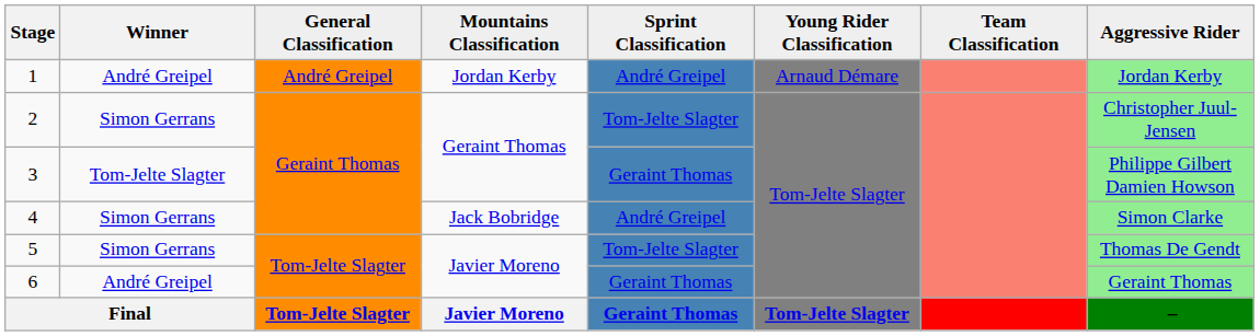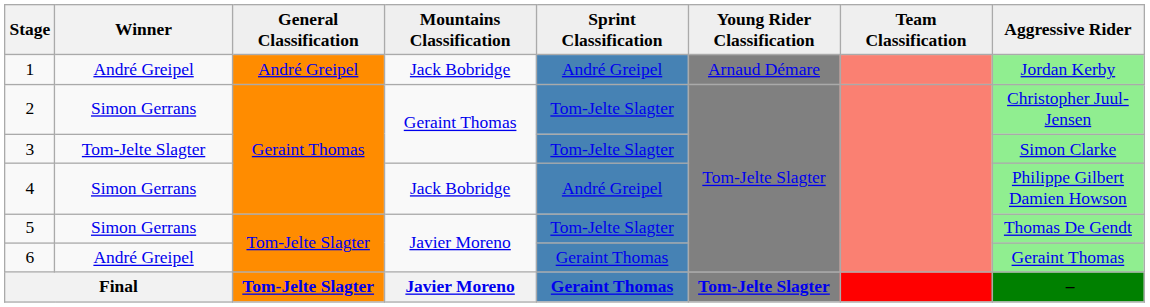1 | Mountains Classification: Jordan Kerby -> Jack Bobridge
3 | Sprint Classification: Geraint Thomas -> Tom-Jelte Slagter
3 | Aggressive Rider: Philippe Gilbert Damien Howson -> Simon Clarke
4 | Aggressive Rider: Simon Clarke -> Philippe Gilbert Damien Howson
